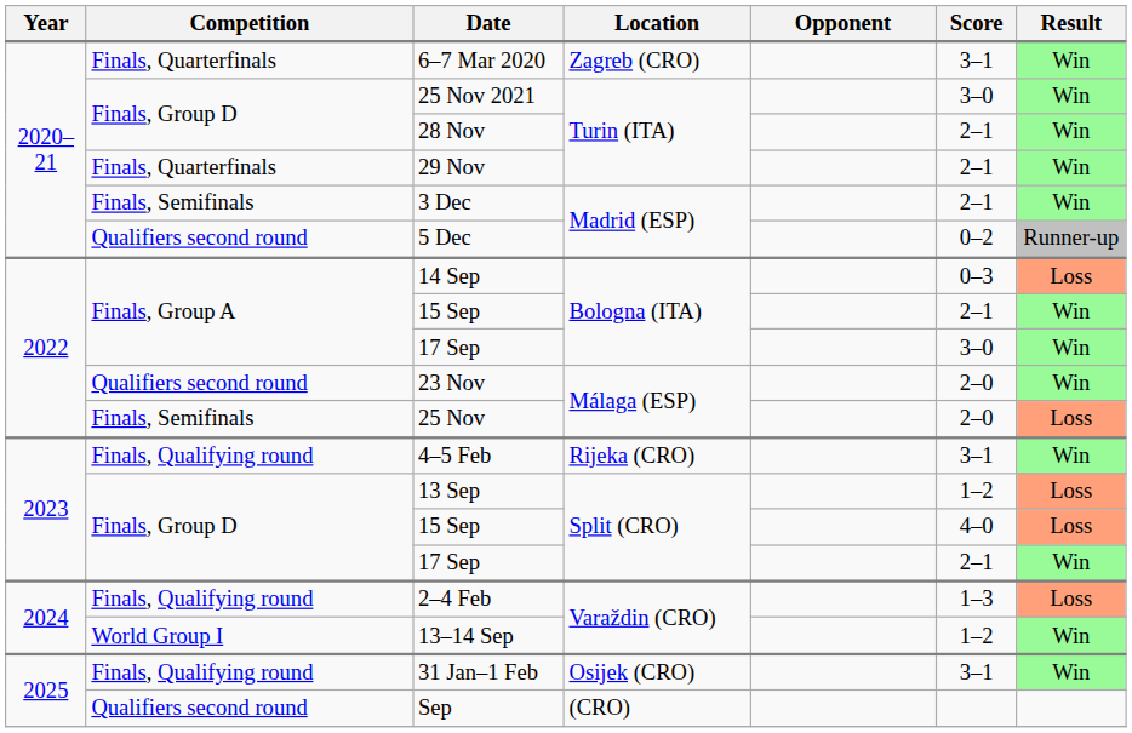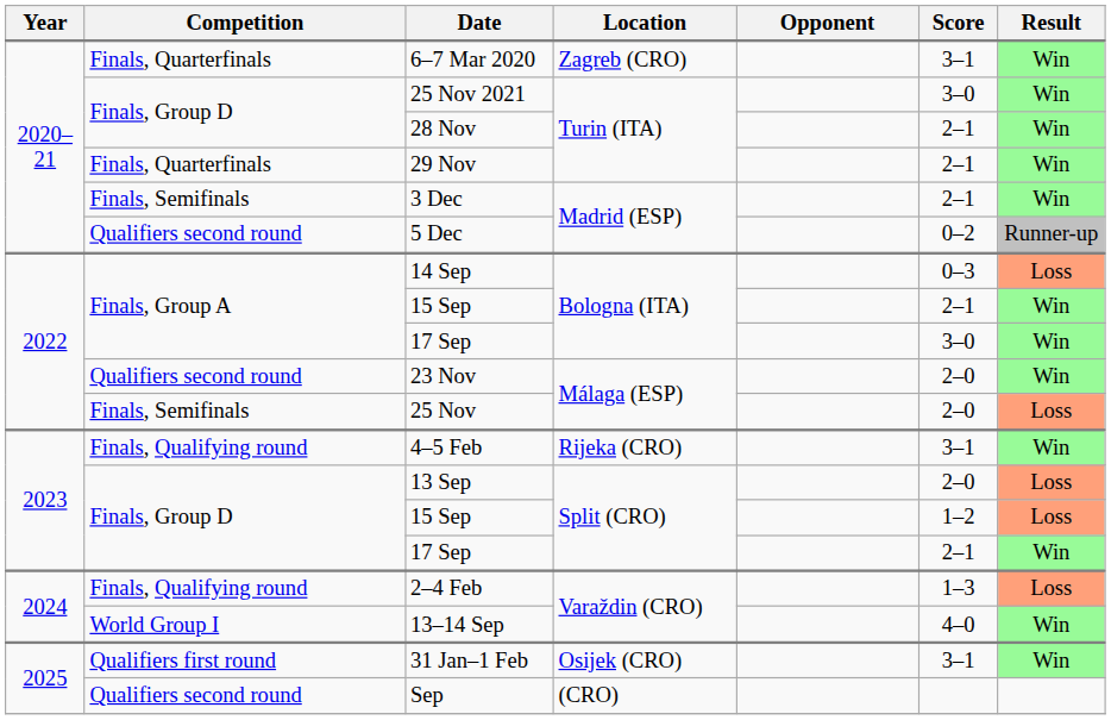13 Sep | Score: 1–2 -> 2–0
15 Sep / Split (CRO) | Score: 4–0 -> 1–2
13–14 Sep | Score: 1–2 -> 4–0
31 Jan–1 Feb | Competition: Finals, Qualifying round -> Qualifiers first round
